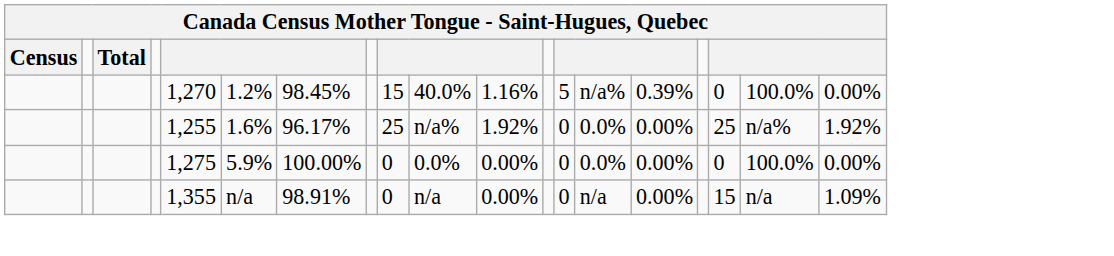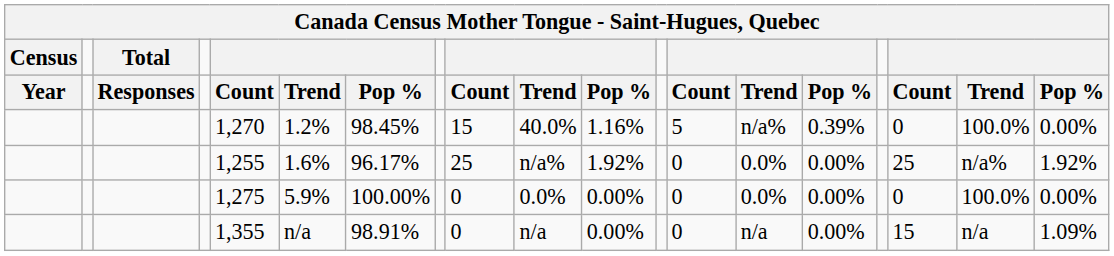+ row: Year | Responses | Count | Trend | Pop % | Count | Trend | Pop % | Count | Trend | Pop % | Count | Trend | Pop %
